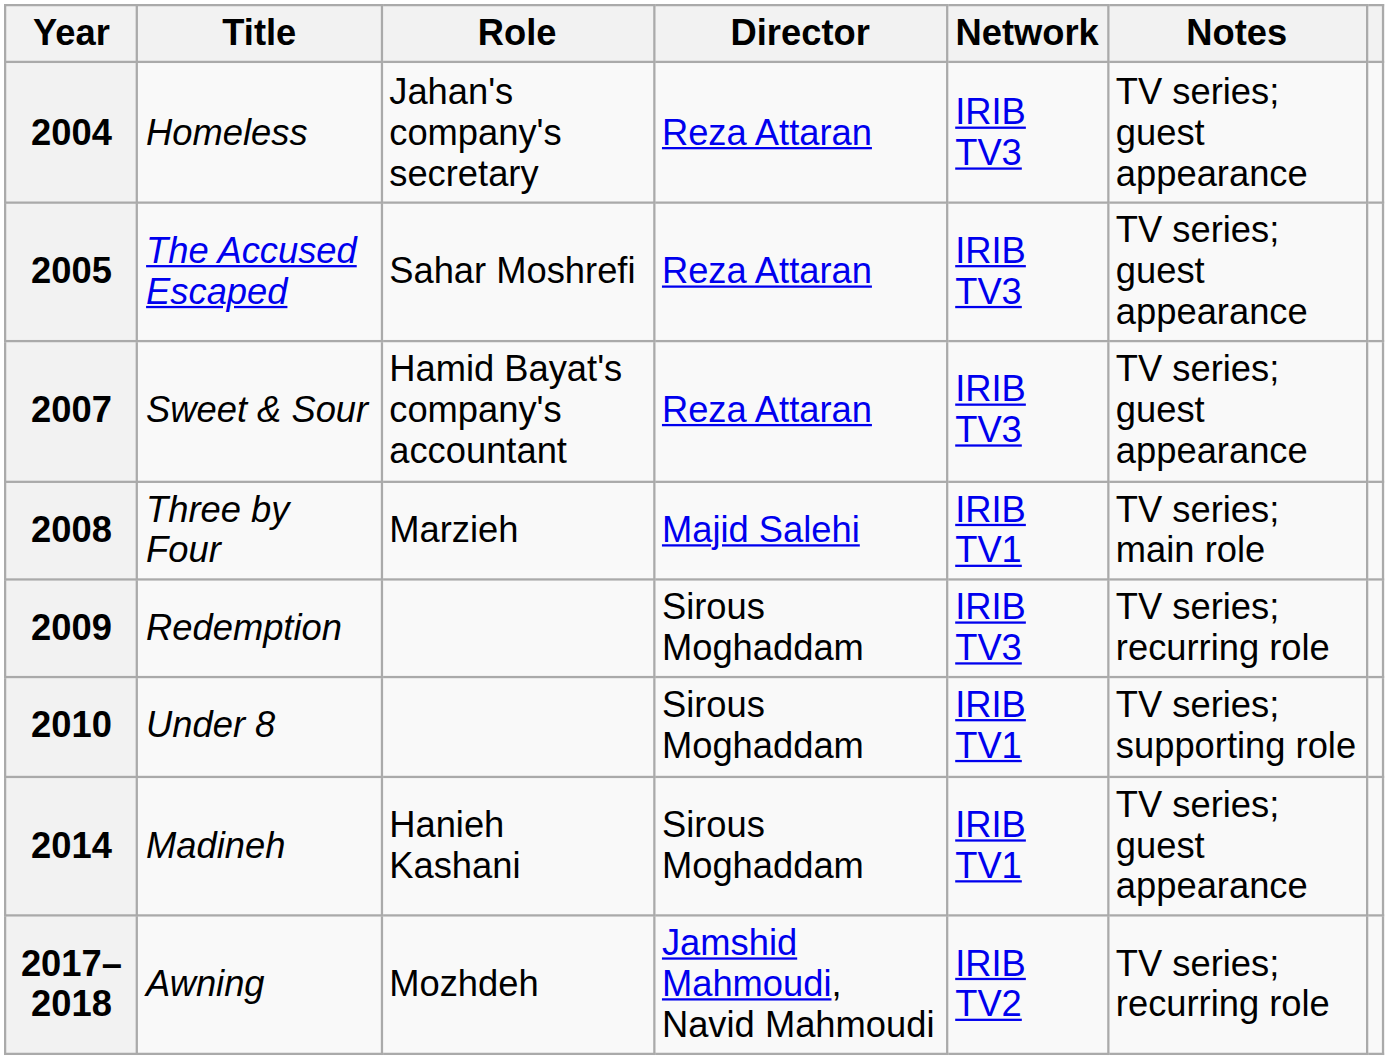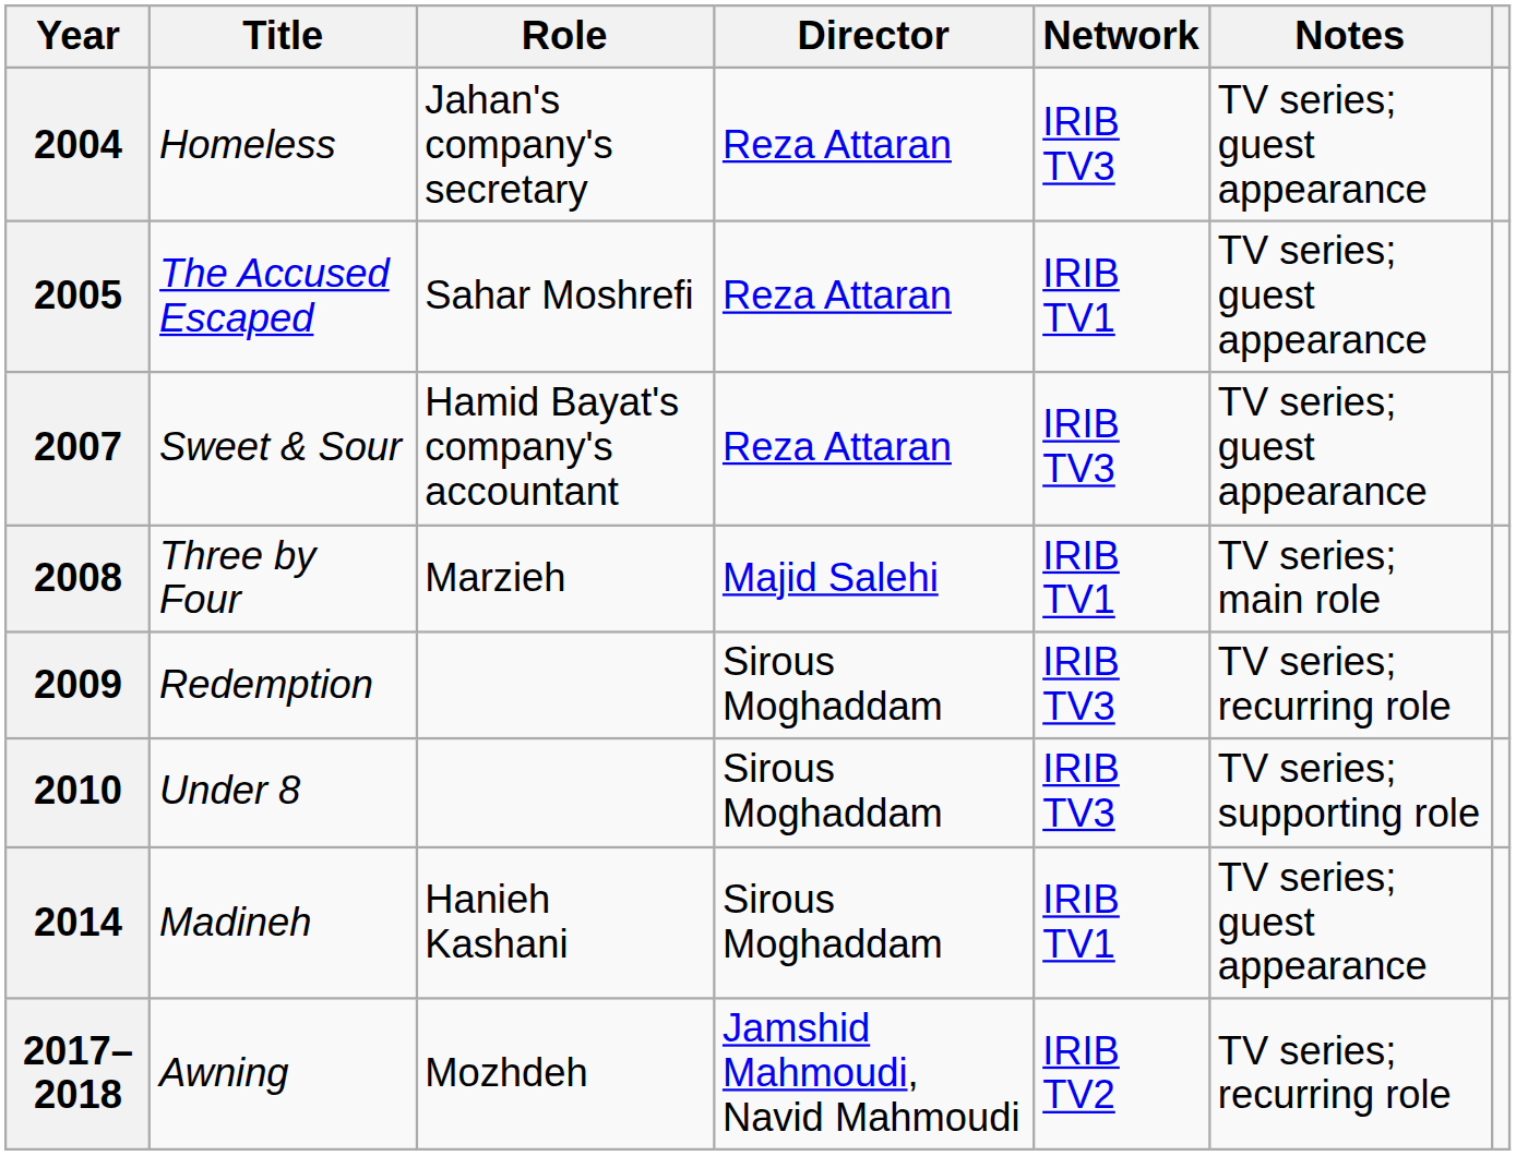2005 | Network: IRIB TV3 -> IRIB TV1
2010 | Network: IRIB TV1 -> IRIB TV3
